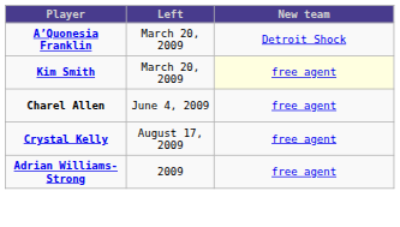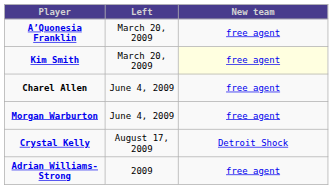A’Quonesia Franklin | New team: Detroit Shock -> free agent
+ row: Morgan Warburton | June 4, 2009 | free agent
Crystal Kelly | New team: free agent -> Detroit Shock
